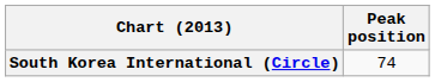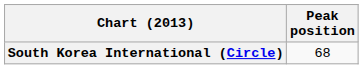South Korea International (Circle) | Peak position: 74 -> 68
